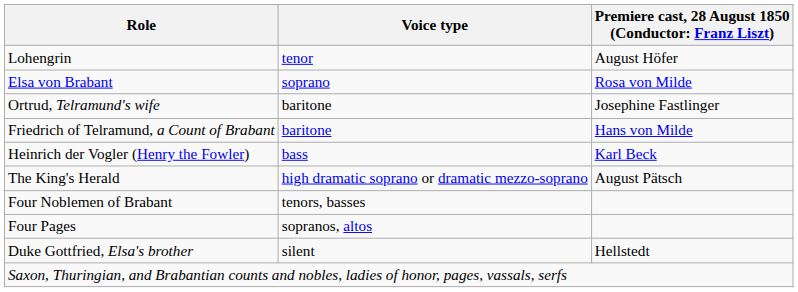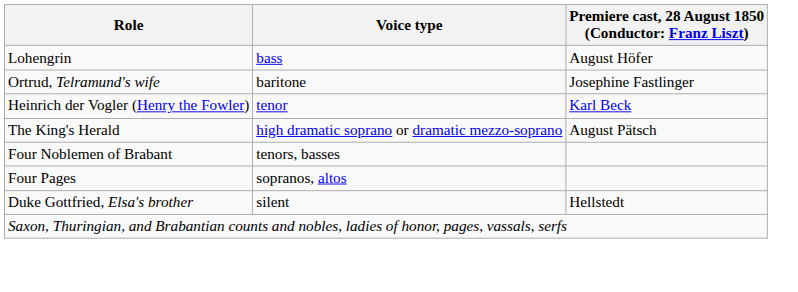Lohengrin | Voice type: tenor -> bass
- row: Elsa von Brabant | soprano | Rosa von Milde
- row: Friedrich of Telramund, a Count of Brabant | baritone | Hans von Milde
Heinrich der Vogler (Henry the Fowler) | Voice type: bass -> tenor
